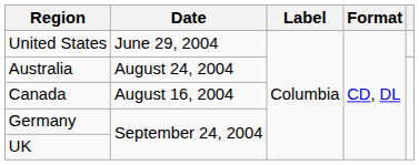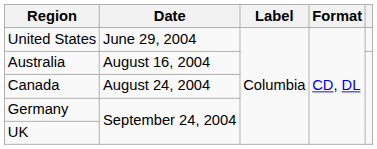Australia | Date: August 24, 2004 -> August 16, 2004
Canada | Date: August 16, 2004 -> August 24, 2004
